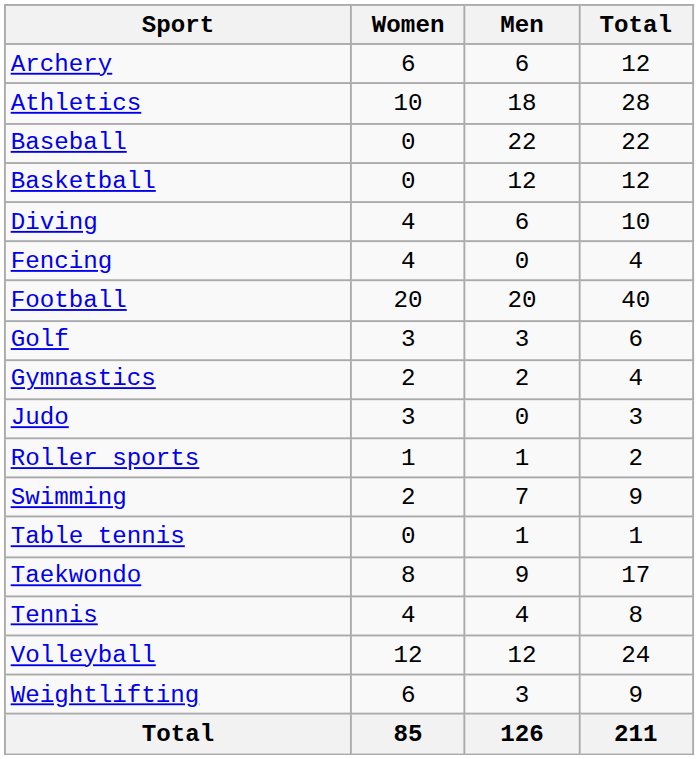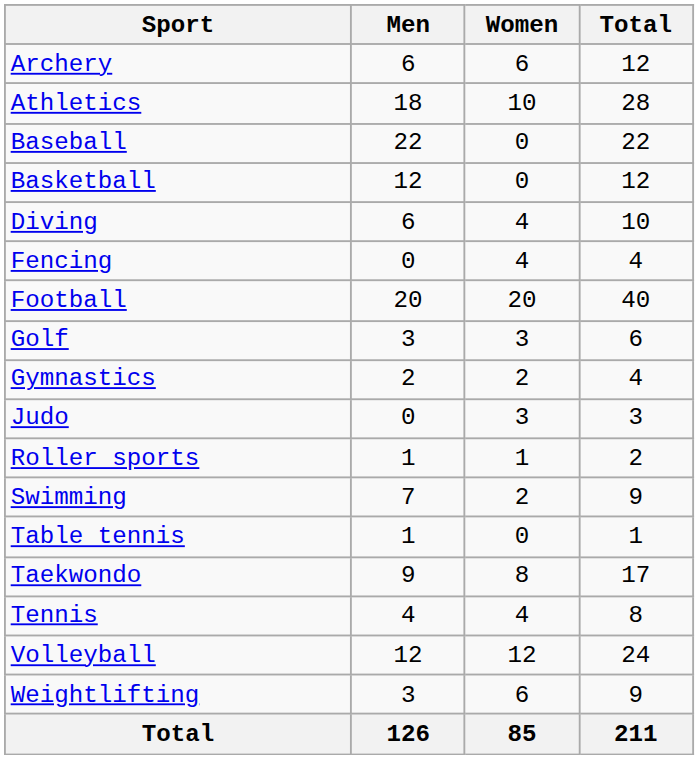columns swapped: Men <-> Women
